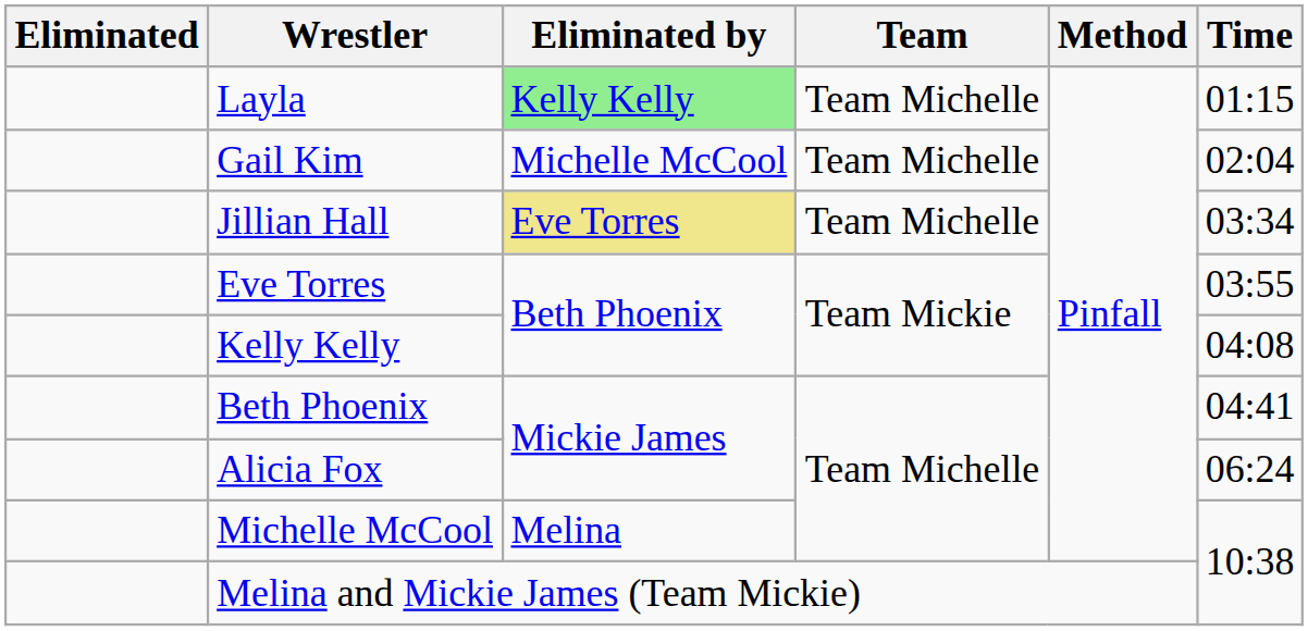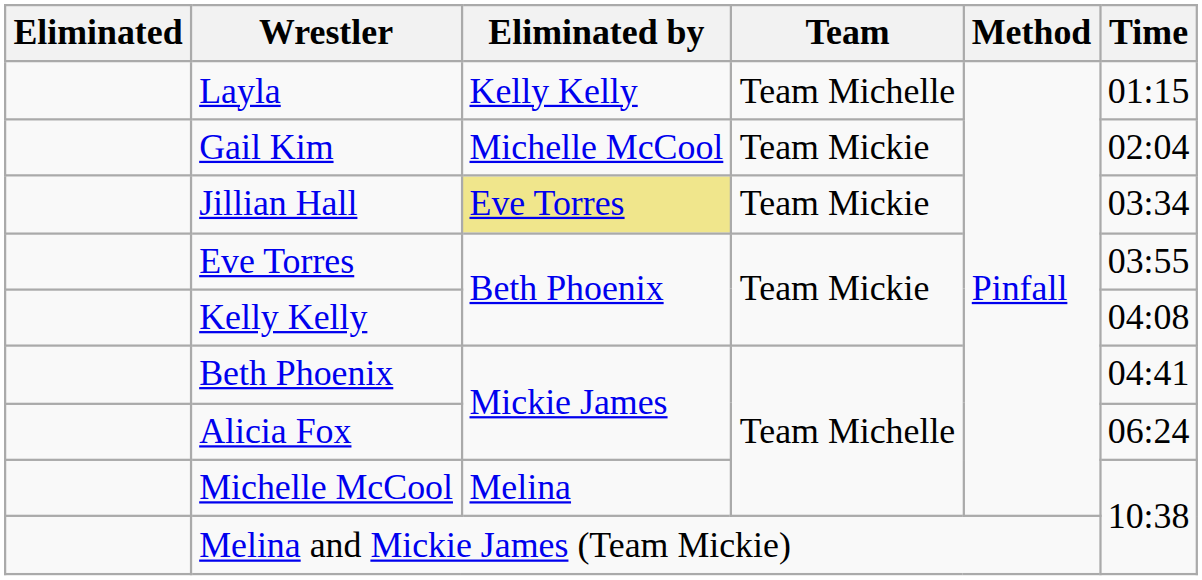Layla | Eliminated by: lightgreen background -> no background
Gail Kim | Team: Team Michelle -> Team Mickie
Jillian Hall | Team: Team Michelle -> Team Mickie
